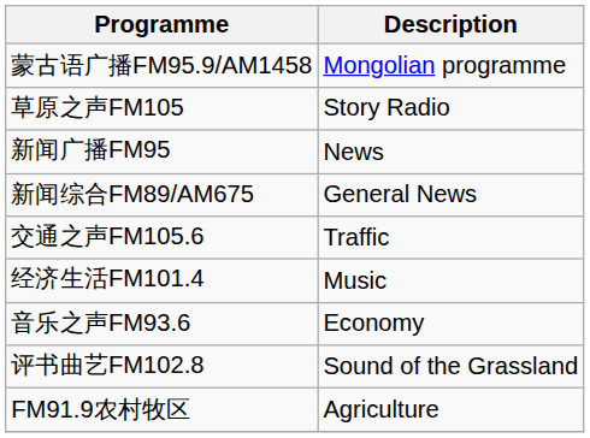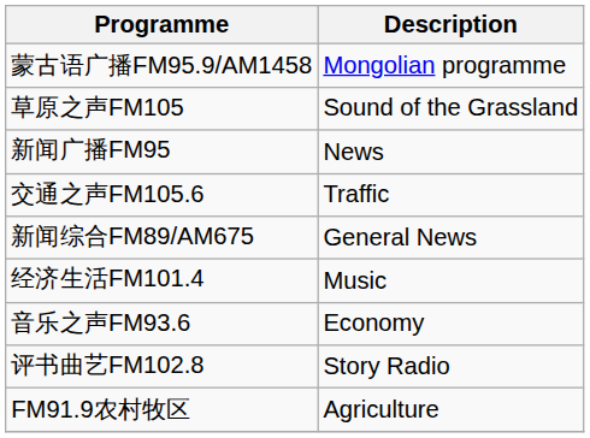草原之声FM105 | Description: Story Radio -> Sound of the Grassland
rows swapped: 新闻综合FM89/AM675 <-> 交通之声FM105.6
评书曲艺FM102.8 | Description: Sound of the Grassland -> Story Radio
